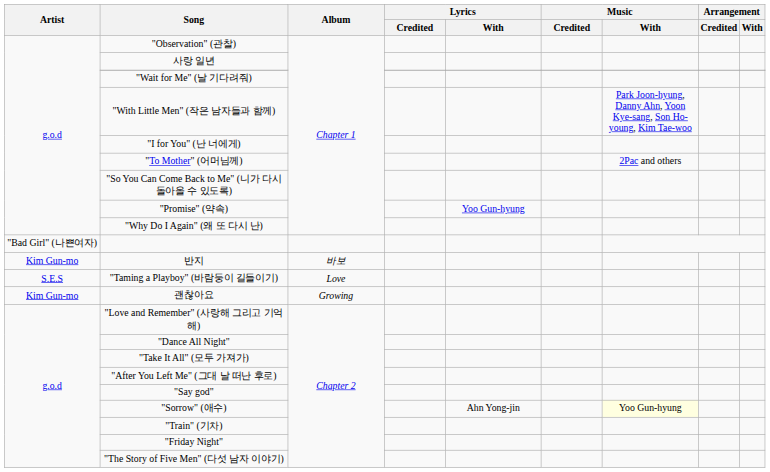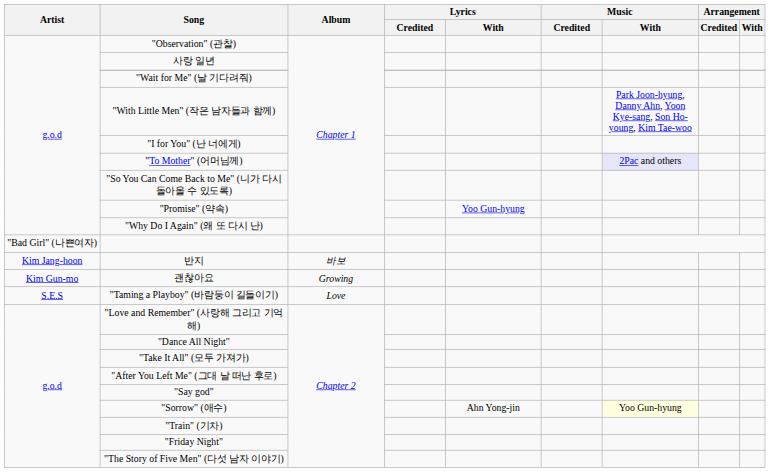"To Mother" (어머님께) | Music / With: no background -> lavender background
반지 | Artist: Kim Gun-mo -> Kim Jang-hoon
rows swapped: "Taming a Playboy" (바람둥이 길들이기) <-> 괜찮아요
